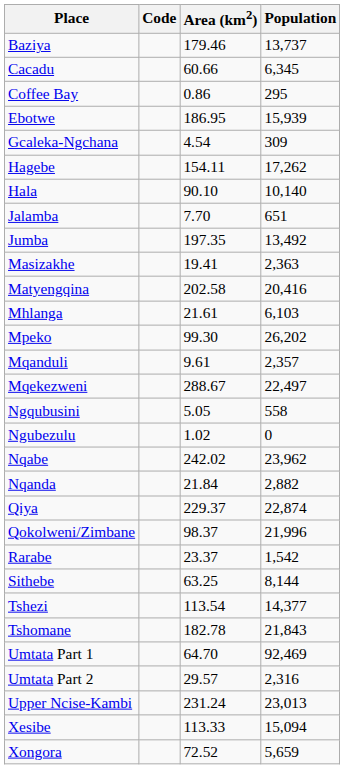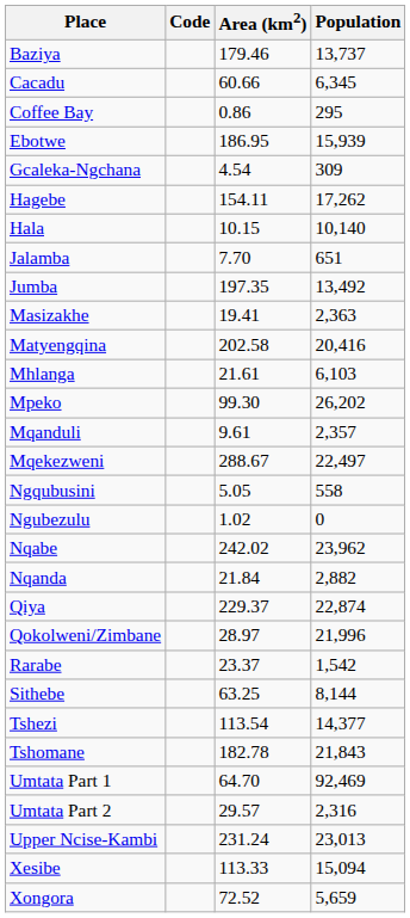Hala | Area (km2): 90.10 -> 10.15
Qokolweni/Zimbane | Area (km2): 98.37 -> 28.97
